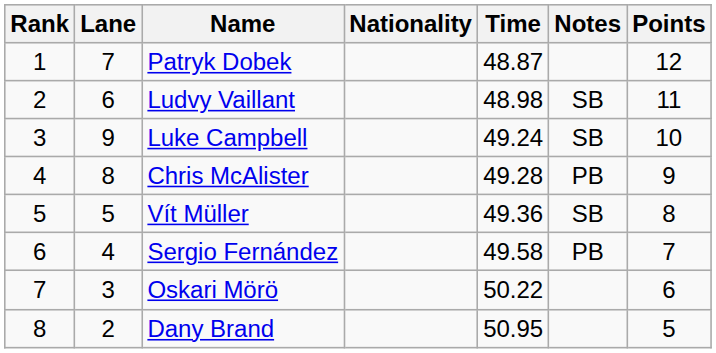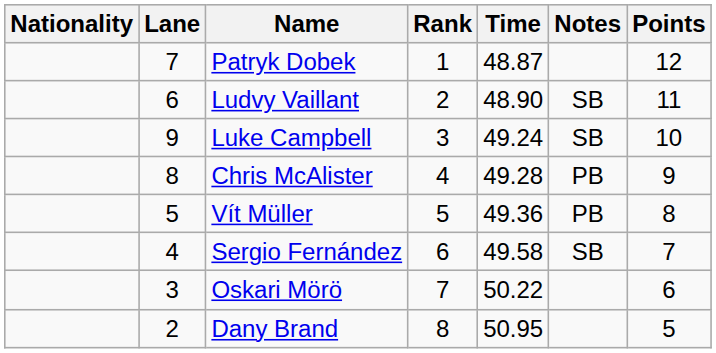columns swapped: Rank <-> Nationality
Ludvy Vaillant | Time: 48.98 -> 48.90
Vít Müller | Notes: SB -> PB
Sergio Fernández | Notes: PB -> SB
